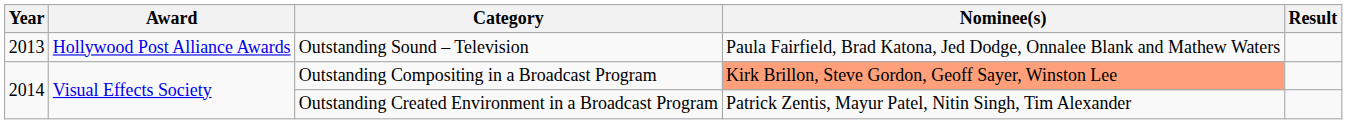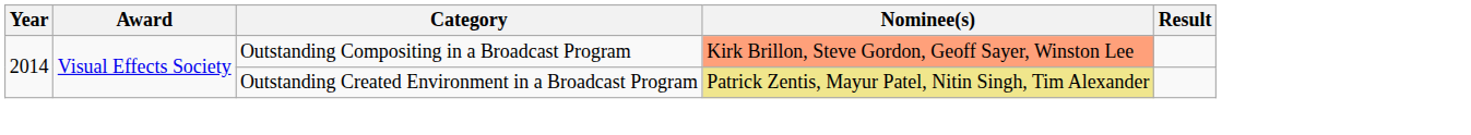- row: 2013 | Hollywood Post Alliance Awards | Outstanding Sound – Television | Paula Fairfield, Brad Katona, Jed Dodge, Onnalee Blank and Mathew Waters
Outstanding Created Environment in a Broadcast Program | Nominee(s): no background -> khaki background
